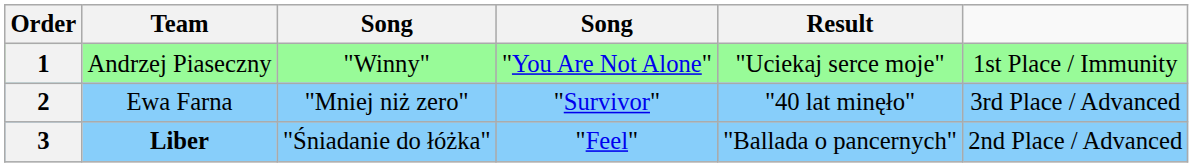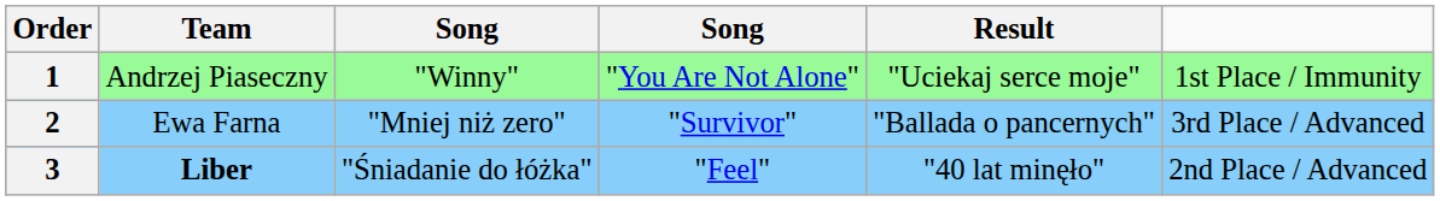2 | Result: "40 lat minęło" -> "Ballada o pancernych"
3 | Result: "Ballada o pancernych" -> "40 lat minęło"
